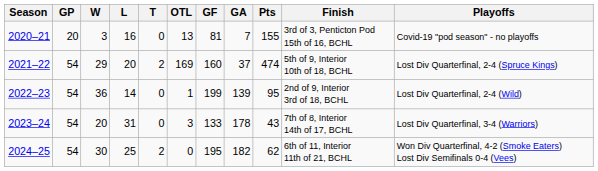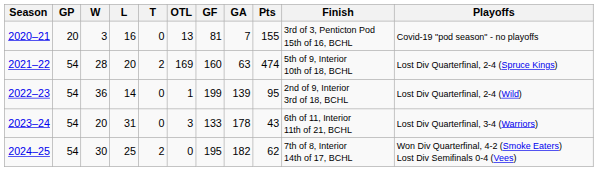2021–22 | W: 29 -> 28
2021–22 | GA: 37 -> 63
2023–24 | Finish: 7th of 8, Interior 14th of 17, BCHL -> 6th of 11, Interior 11th of 21, BCHL
2024–25 | Finish: 6th of 11, Interior 11th of 21, BCHL -> 7th of 8, Interior 14th of 17, BCHL
